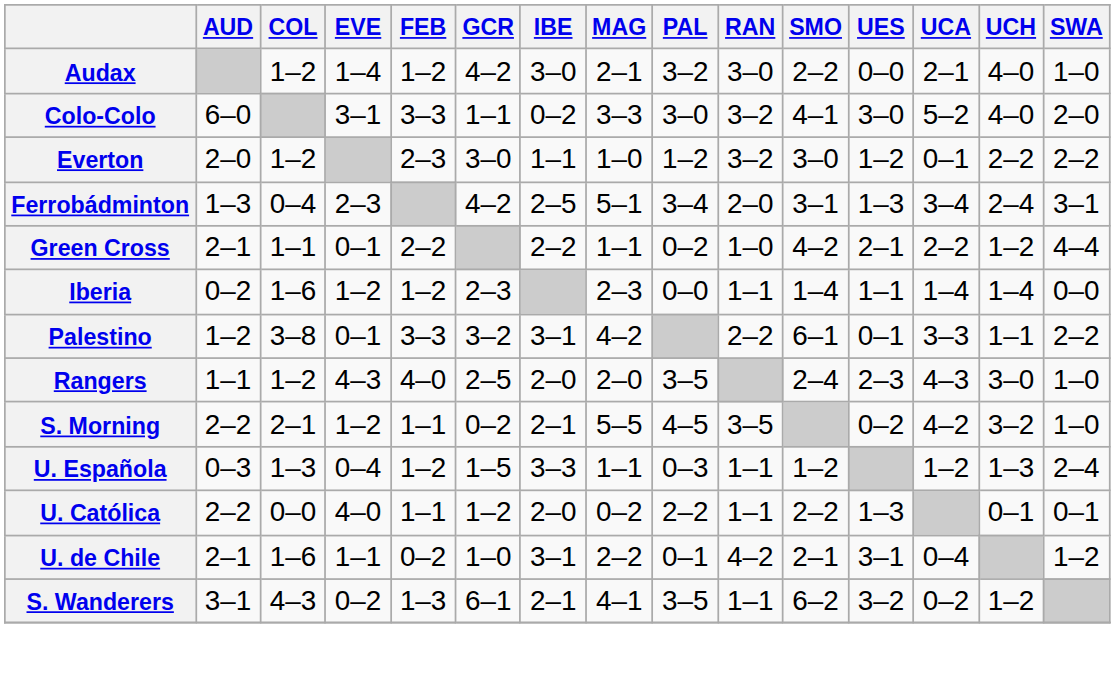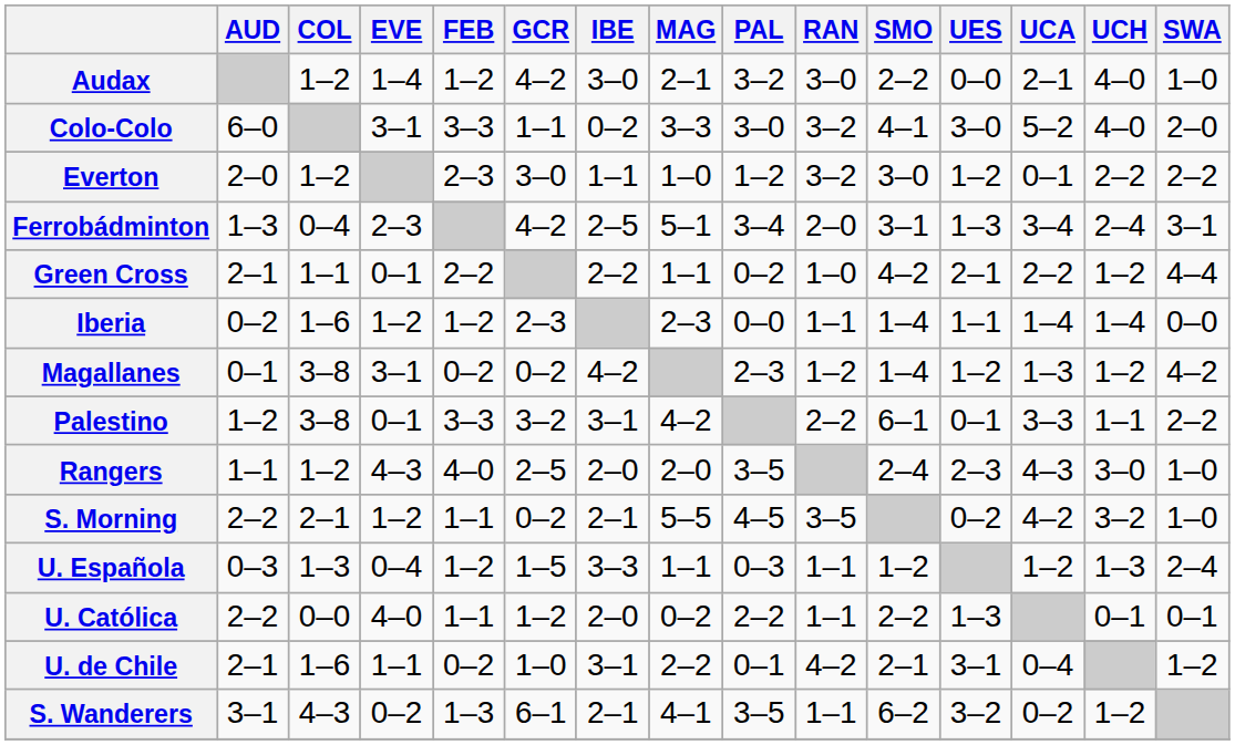+ row: Magallanes | 0–1 | 3–8 | 3–1 | 0–2 | 0–2 | 4–2 | 2–3 | 1–2 | 1–4 | 1–2 | 1–3 | 1–2 | 4–2
